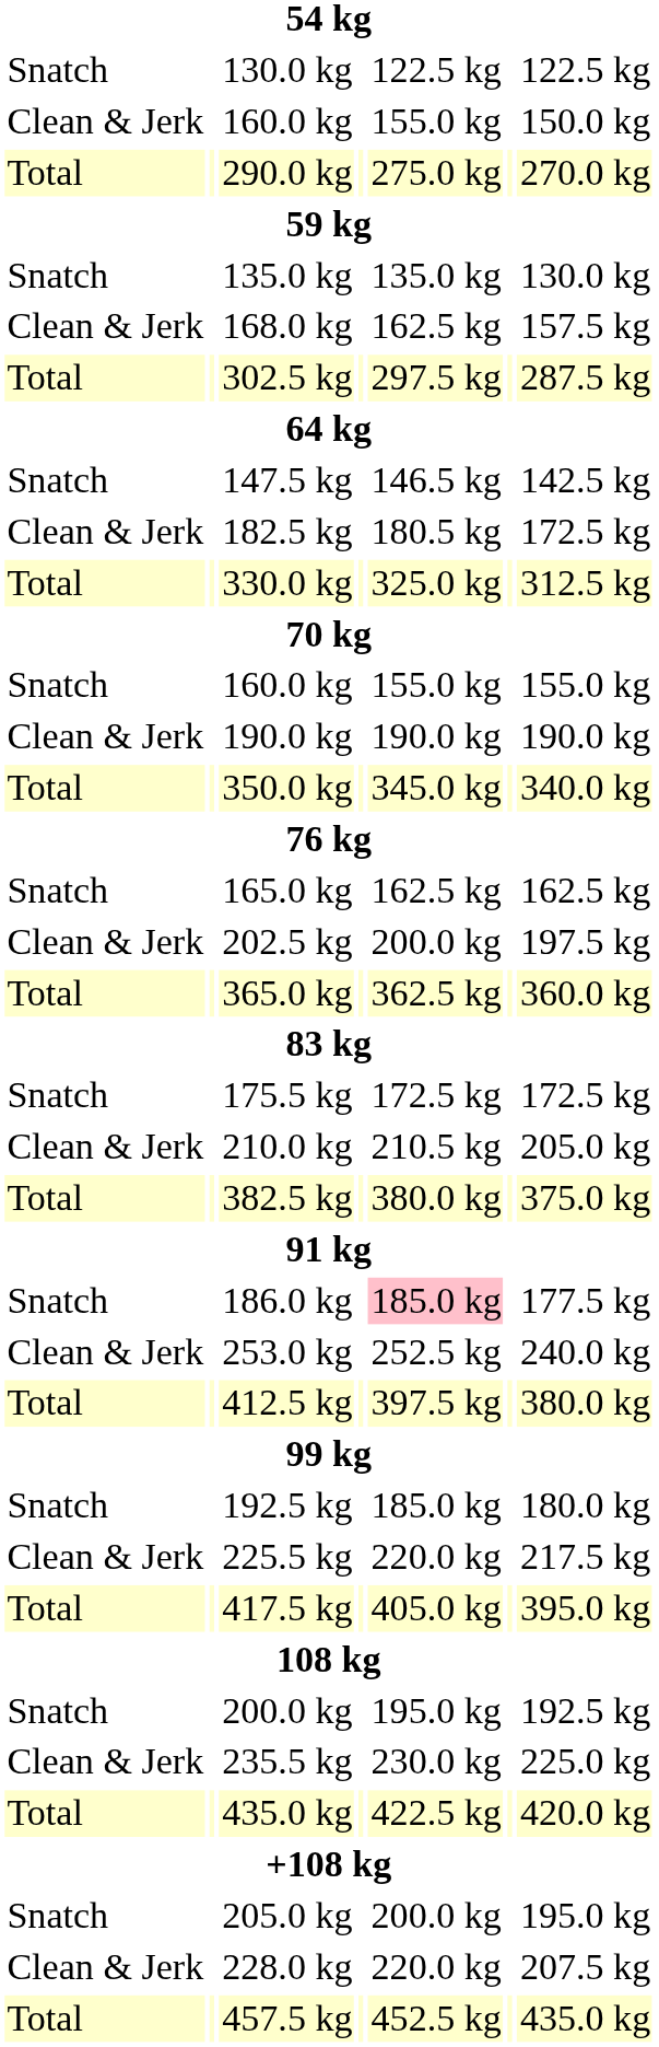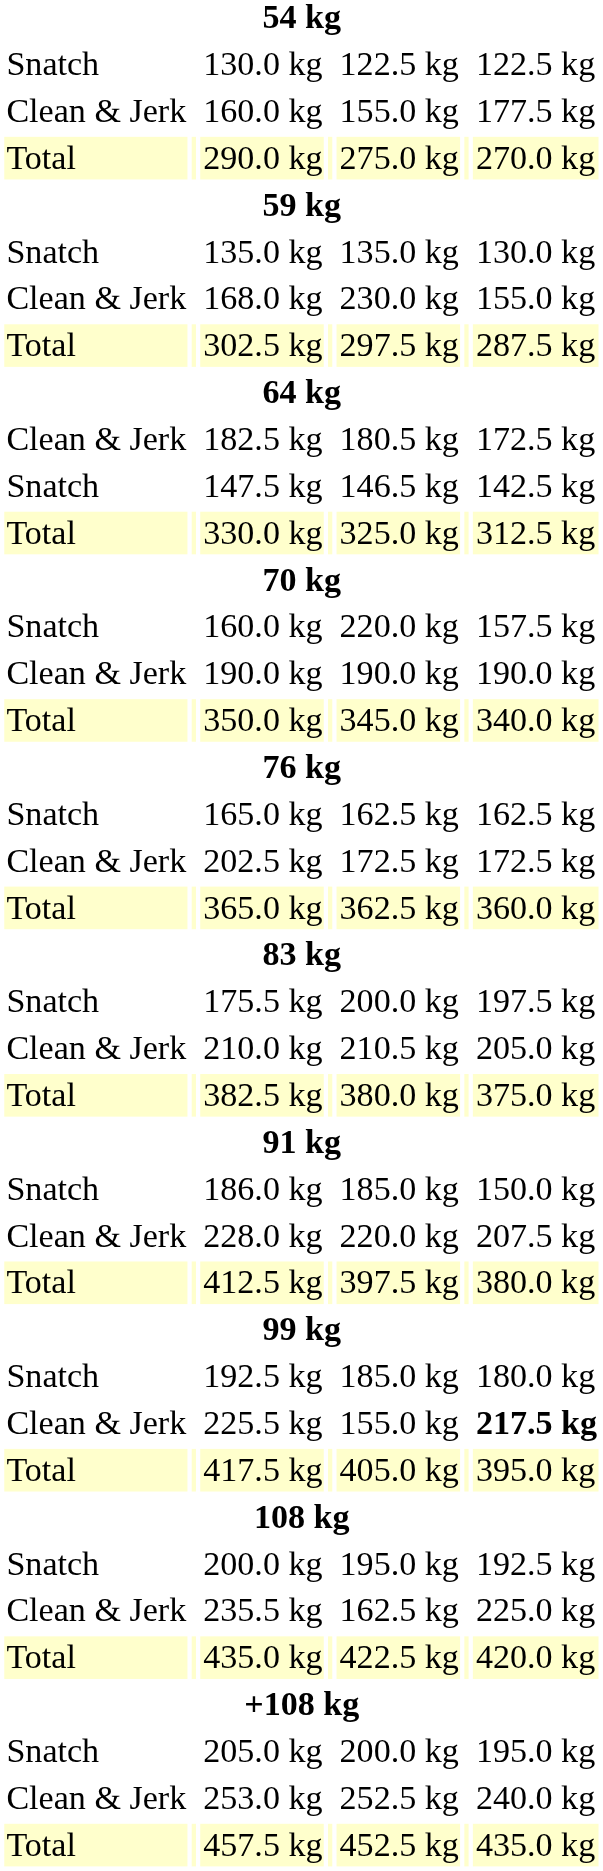Clean & Jerk / 160.0 kg | column 7: 150.0 kg -> 177.5 kg
168.0 kg | column 5: 162.5 kg -> 230.0 kg
168.0 kg | column 7: 157.5 kg -> 155.0 kg
rows swapped: 147.5 kg <-> 182.5 kg
Snatch / 160.0 kg | column 5: 155.0 kg -> 220.0 kg
Snatch / 160.0 kg | column 7: 155.0 kg -> 157.5 kg
202.5 kg | column 5: 200.0 kg -> 172.5 kg
202.5 kg | column 7: 197.5 kg -> 172.5 kg
175.5 kg | column 5: 172.5 kg -> 200.0 kg
175.5 kg | column 7: 172.5 kg -> 197.5 kg
186.0 kg | column 5: pink background -> no background
186.0 kg | column 7: 177.5 kg -> 150.0 kg
rows swapped: 228.0 kg <-> 253.0 kg
225.5 kg | column 5: 220.0 kg -> 155.0 kg
225.5 kg | column 7: normal -> bold
235.5 kg | column 5: 230.0 kg -> 162.5 kg
